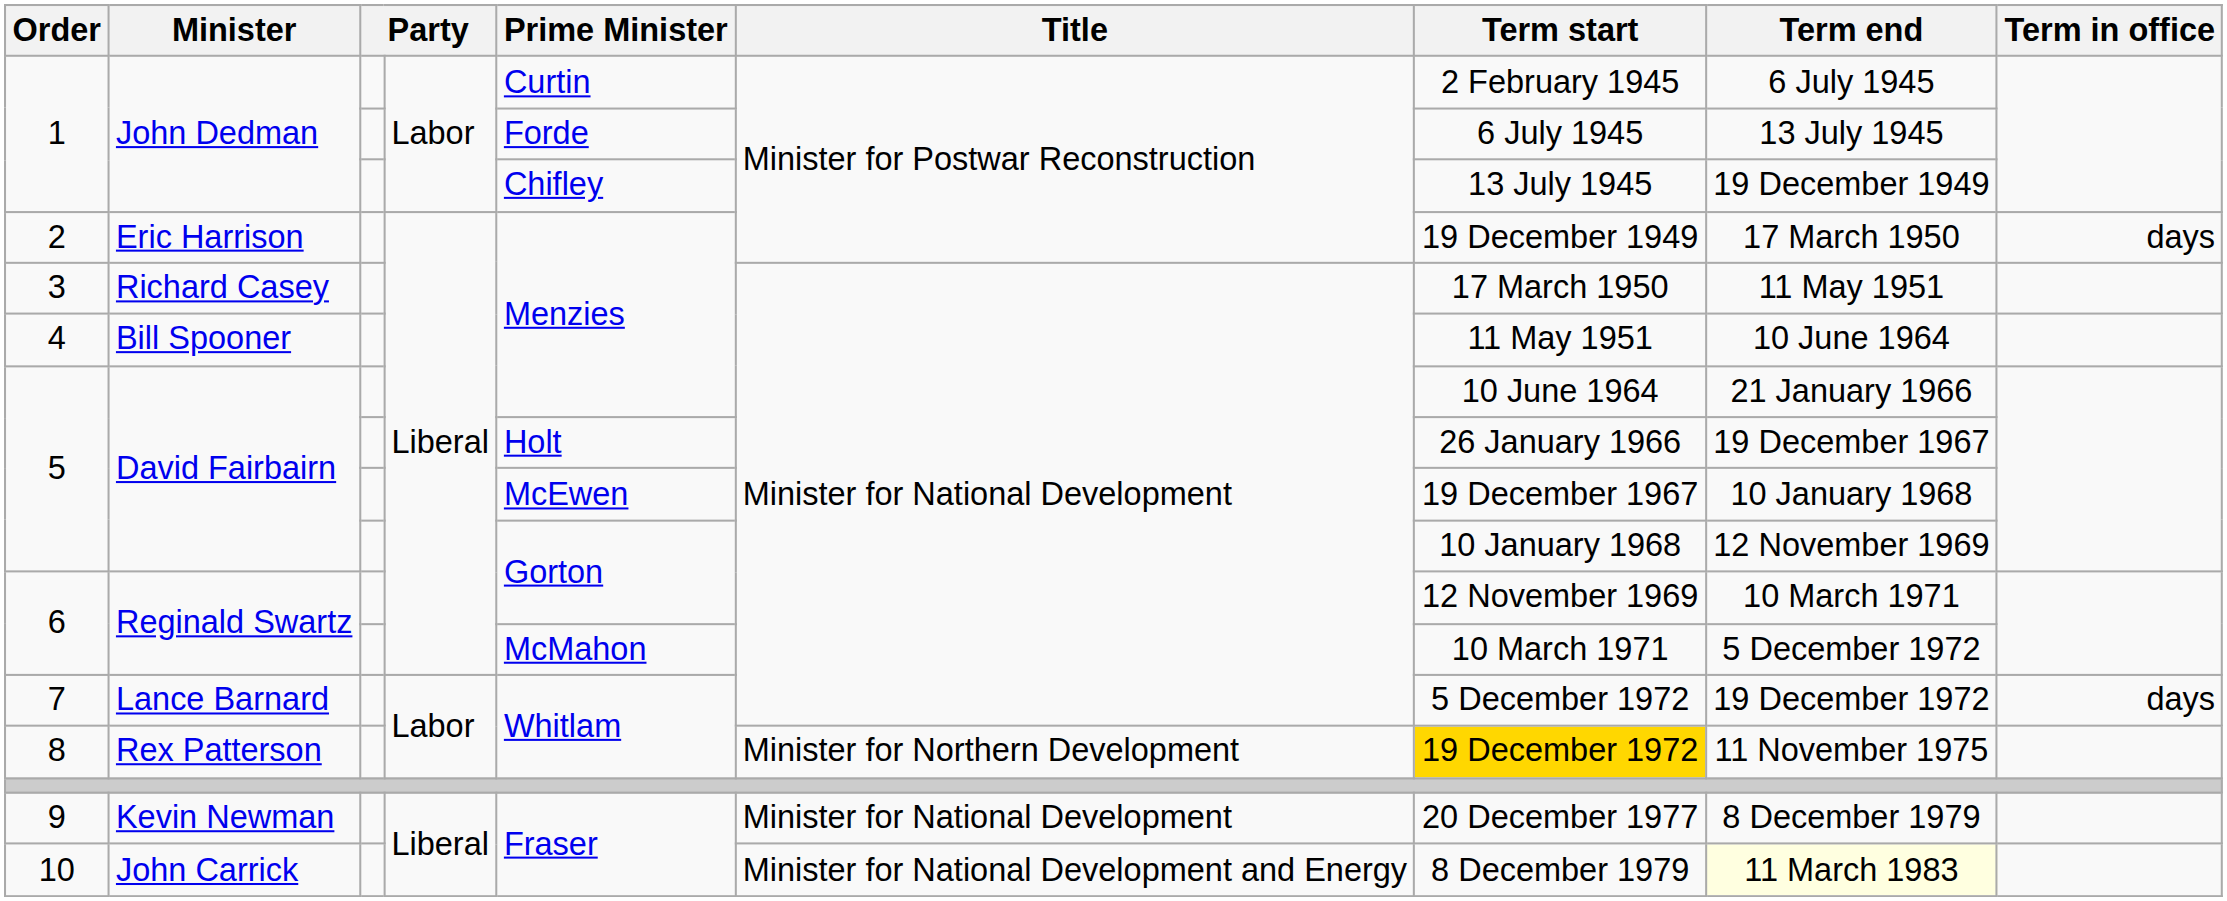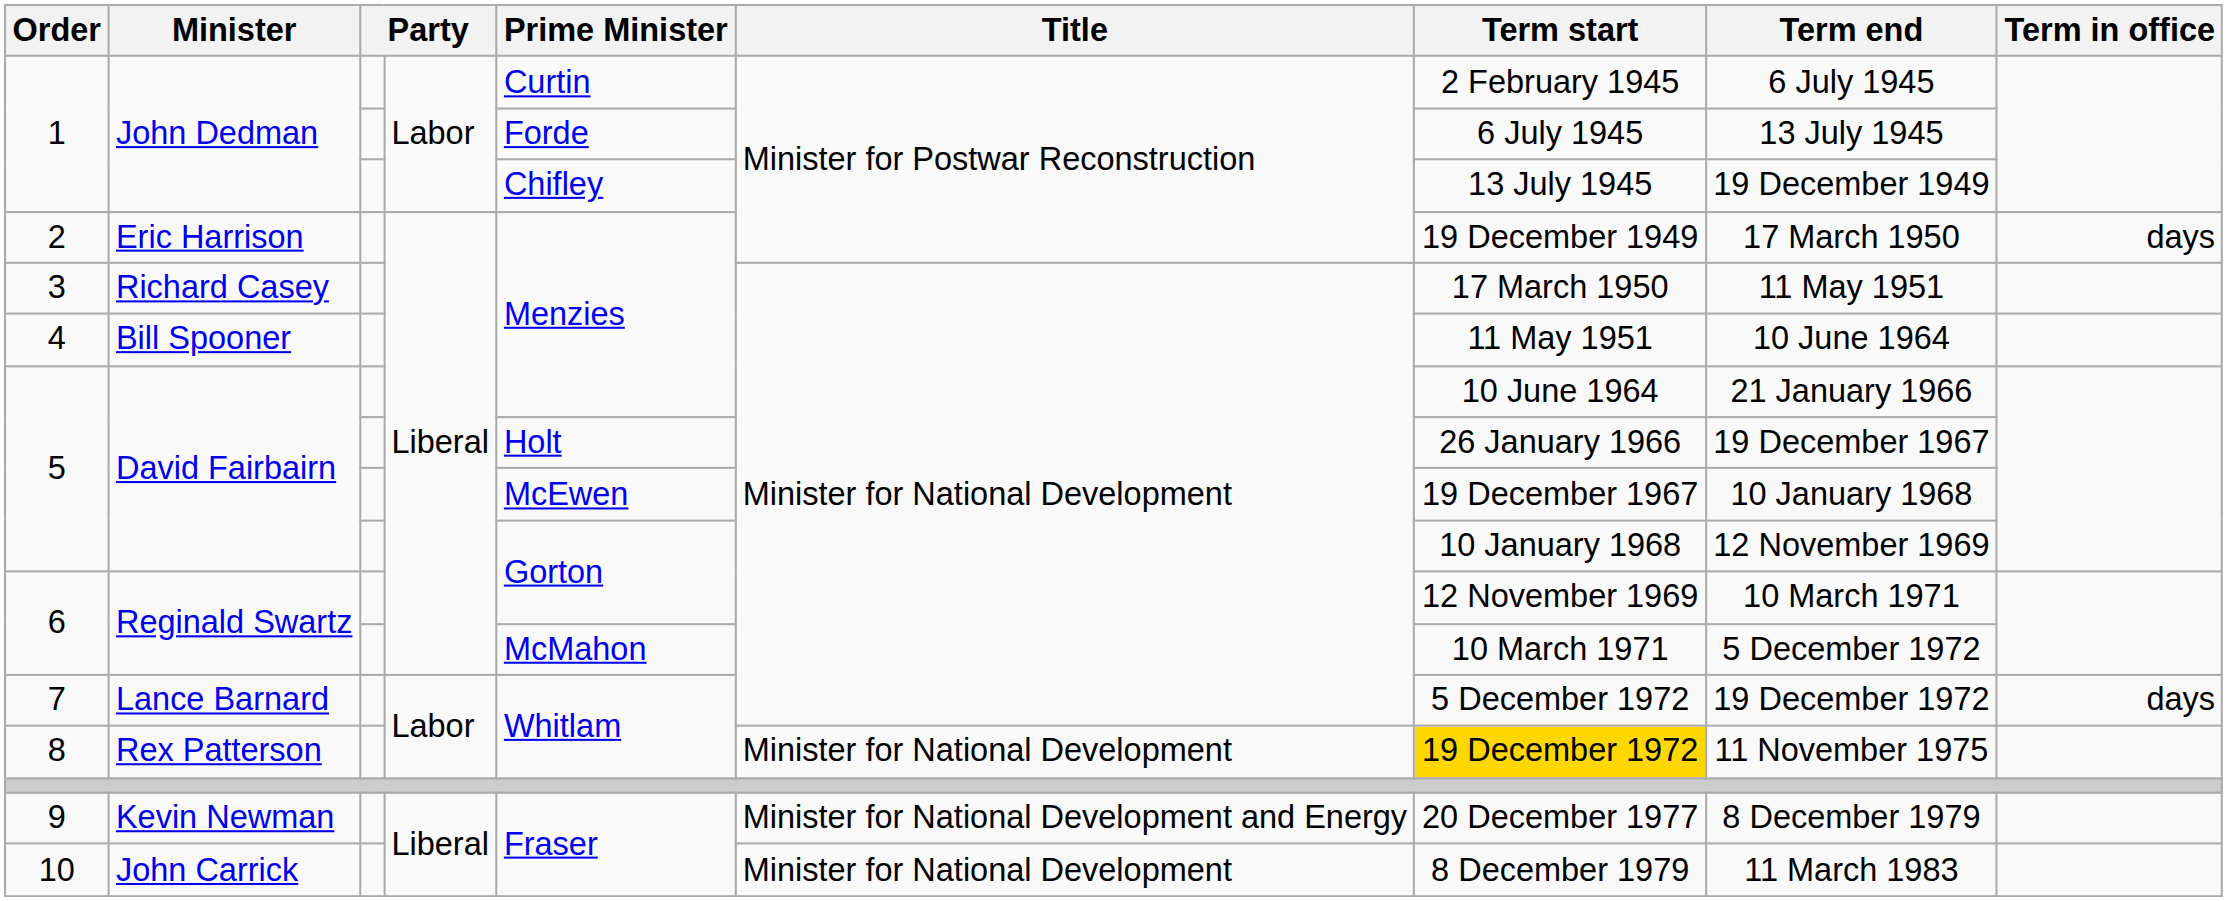8 | Title: Minister for Northern Development -> Minister for National Development
9 | Title: Minister for National Development -> Minister for National Development and Energy
10 | Title: Minister for National Development and Energy -> Minister for National Development
10 | Term end: lightyellow background -> no background
